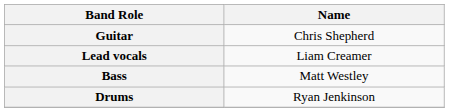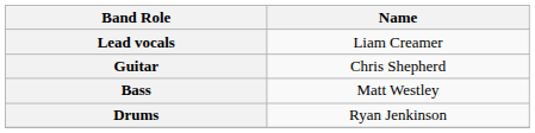rows swapped: Lead vocals <-> Guitar
